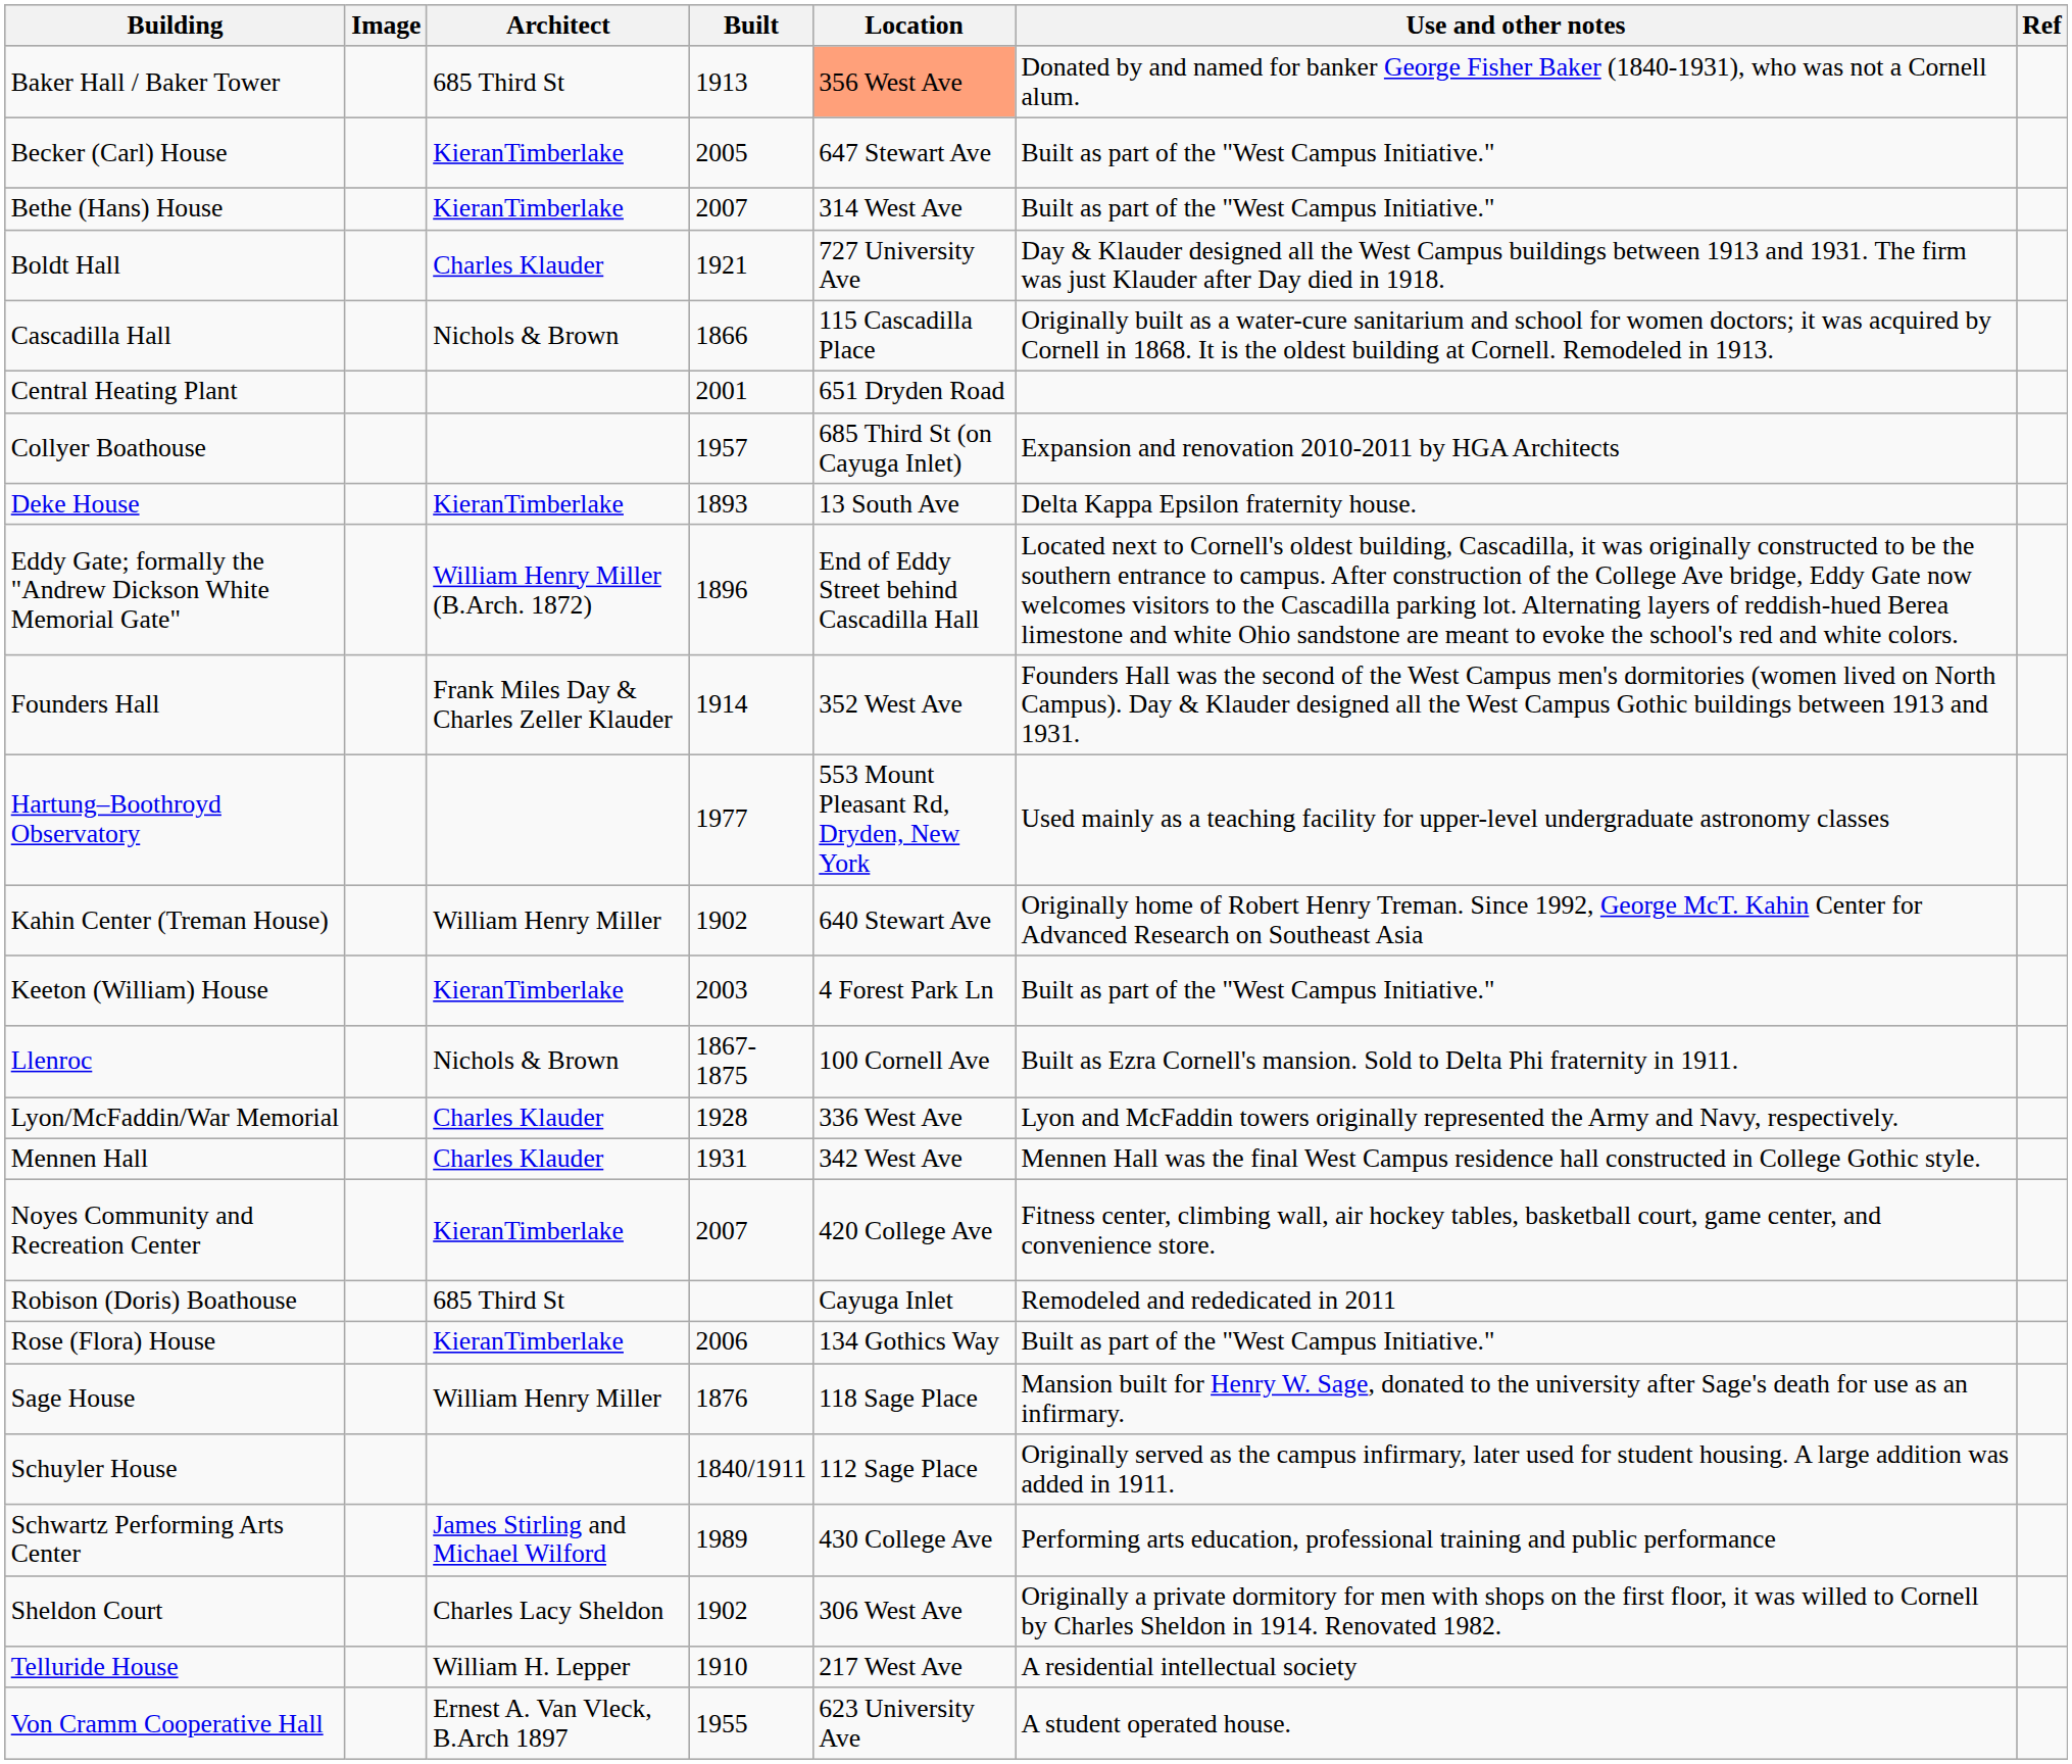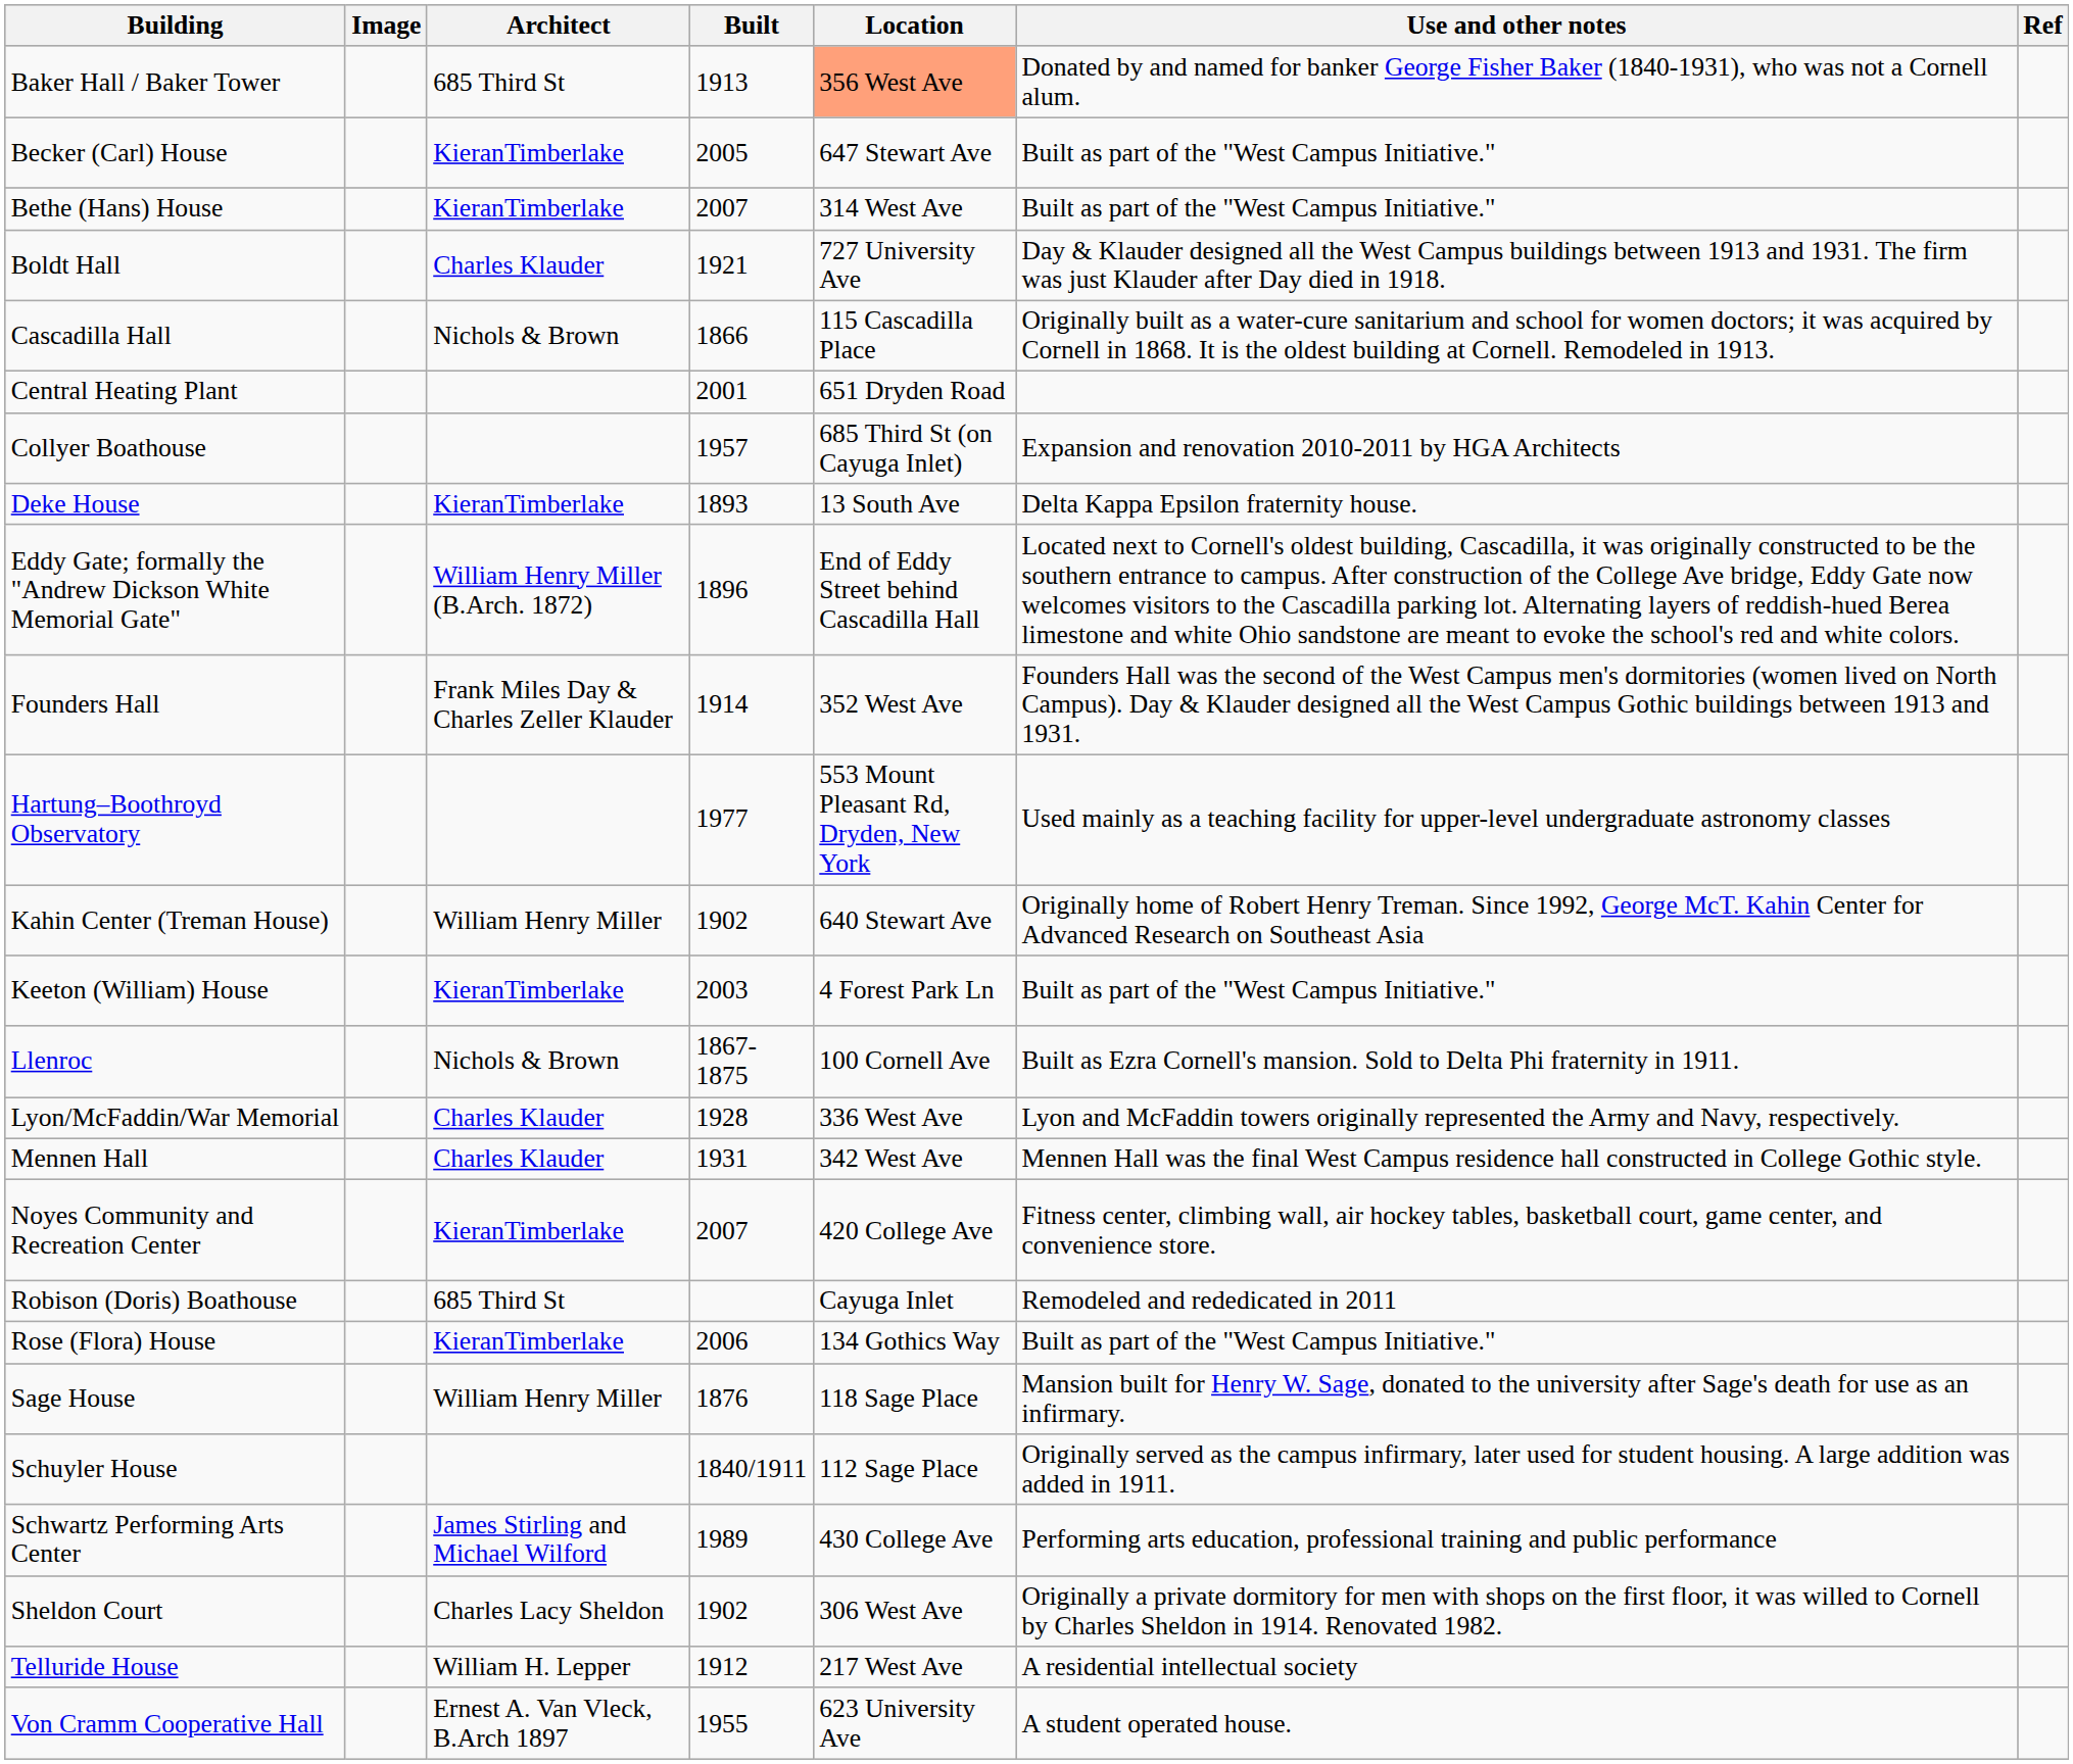Telluride House | Built: 1910 -> 1912
